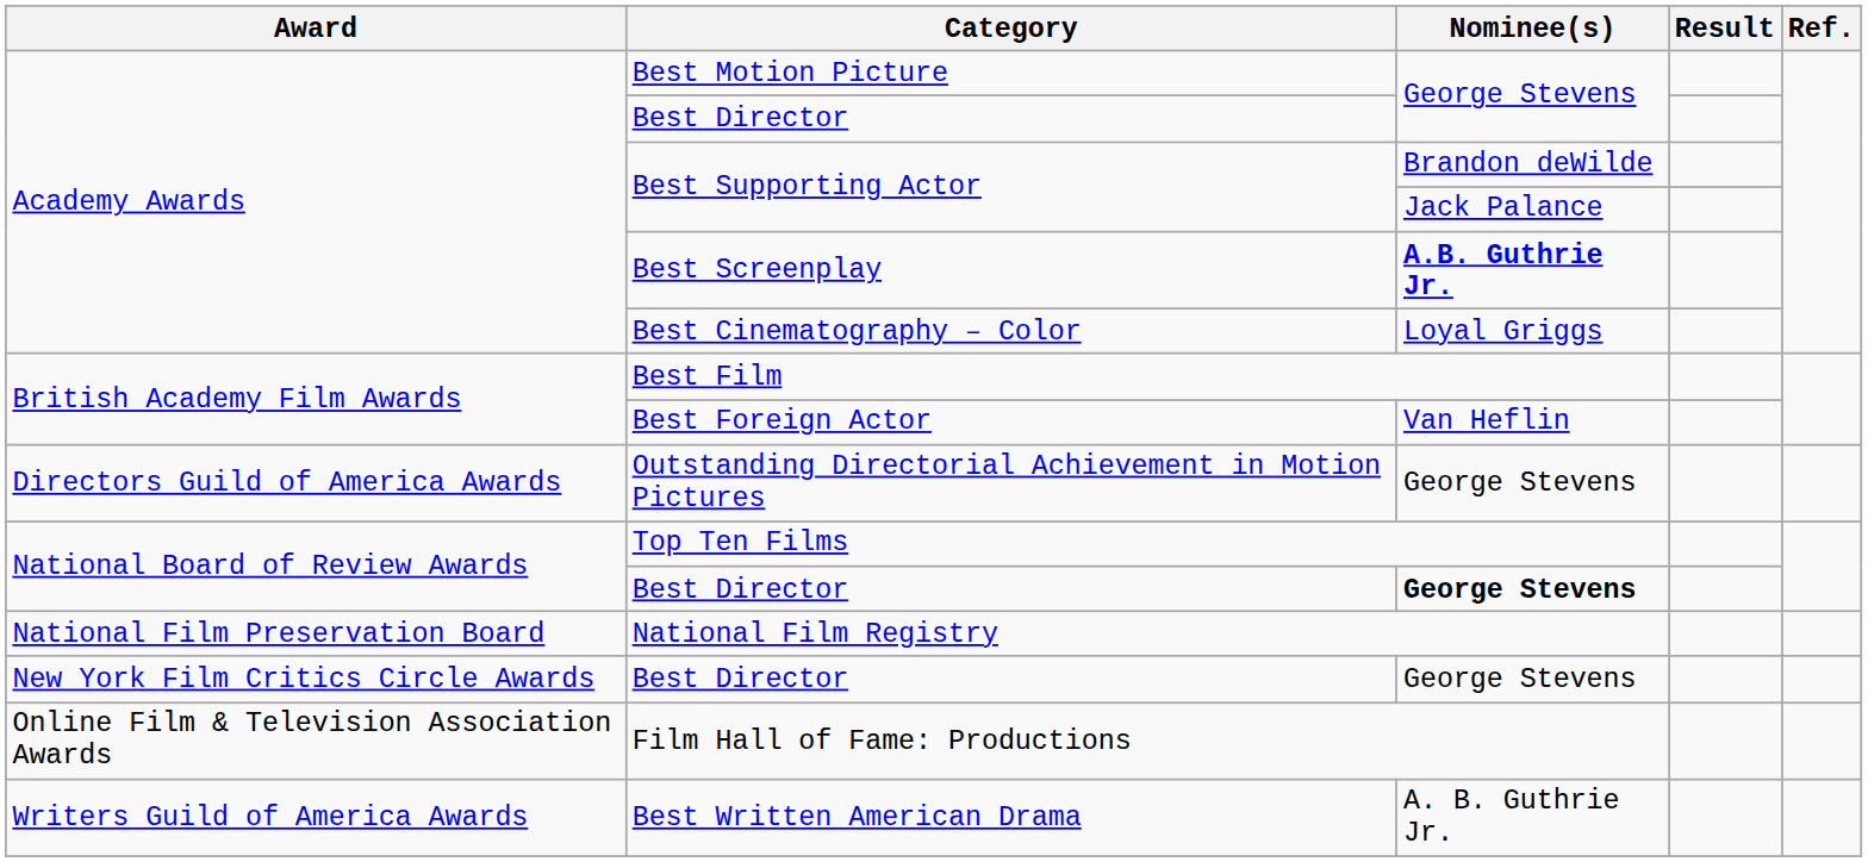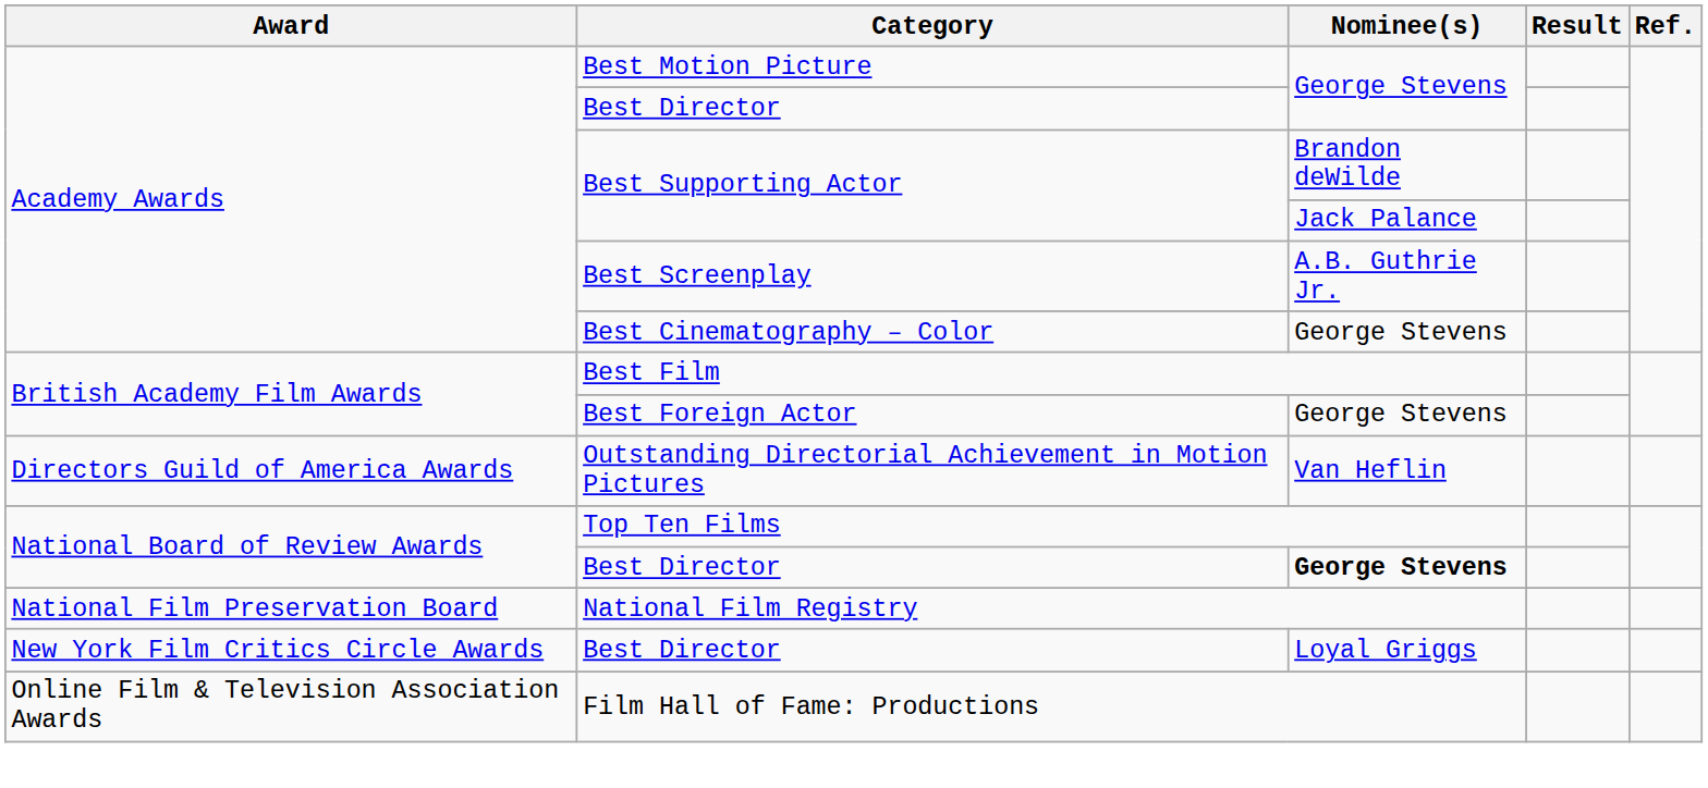Best Screenplay | Nominee(s): bold -> normal
Best Cinematography – Color | Nominee(s): Loyal Griggs -> George Stevens
Best Foreign Actor | Nominee(s): Van Heflin -> George Stevens
Outstanding Directorial Achievement in Motion Pictures | Nominee(s): George Stevens -> Van Heflin
New York Film Critics Circle Awards / Best Director | Nominee(s): George Stevens -> Loyal Griggs
- row: Writers Guild of America Awards | Best Written American Drama | A. B. Guthrie Jr.
